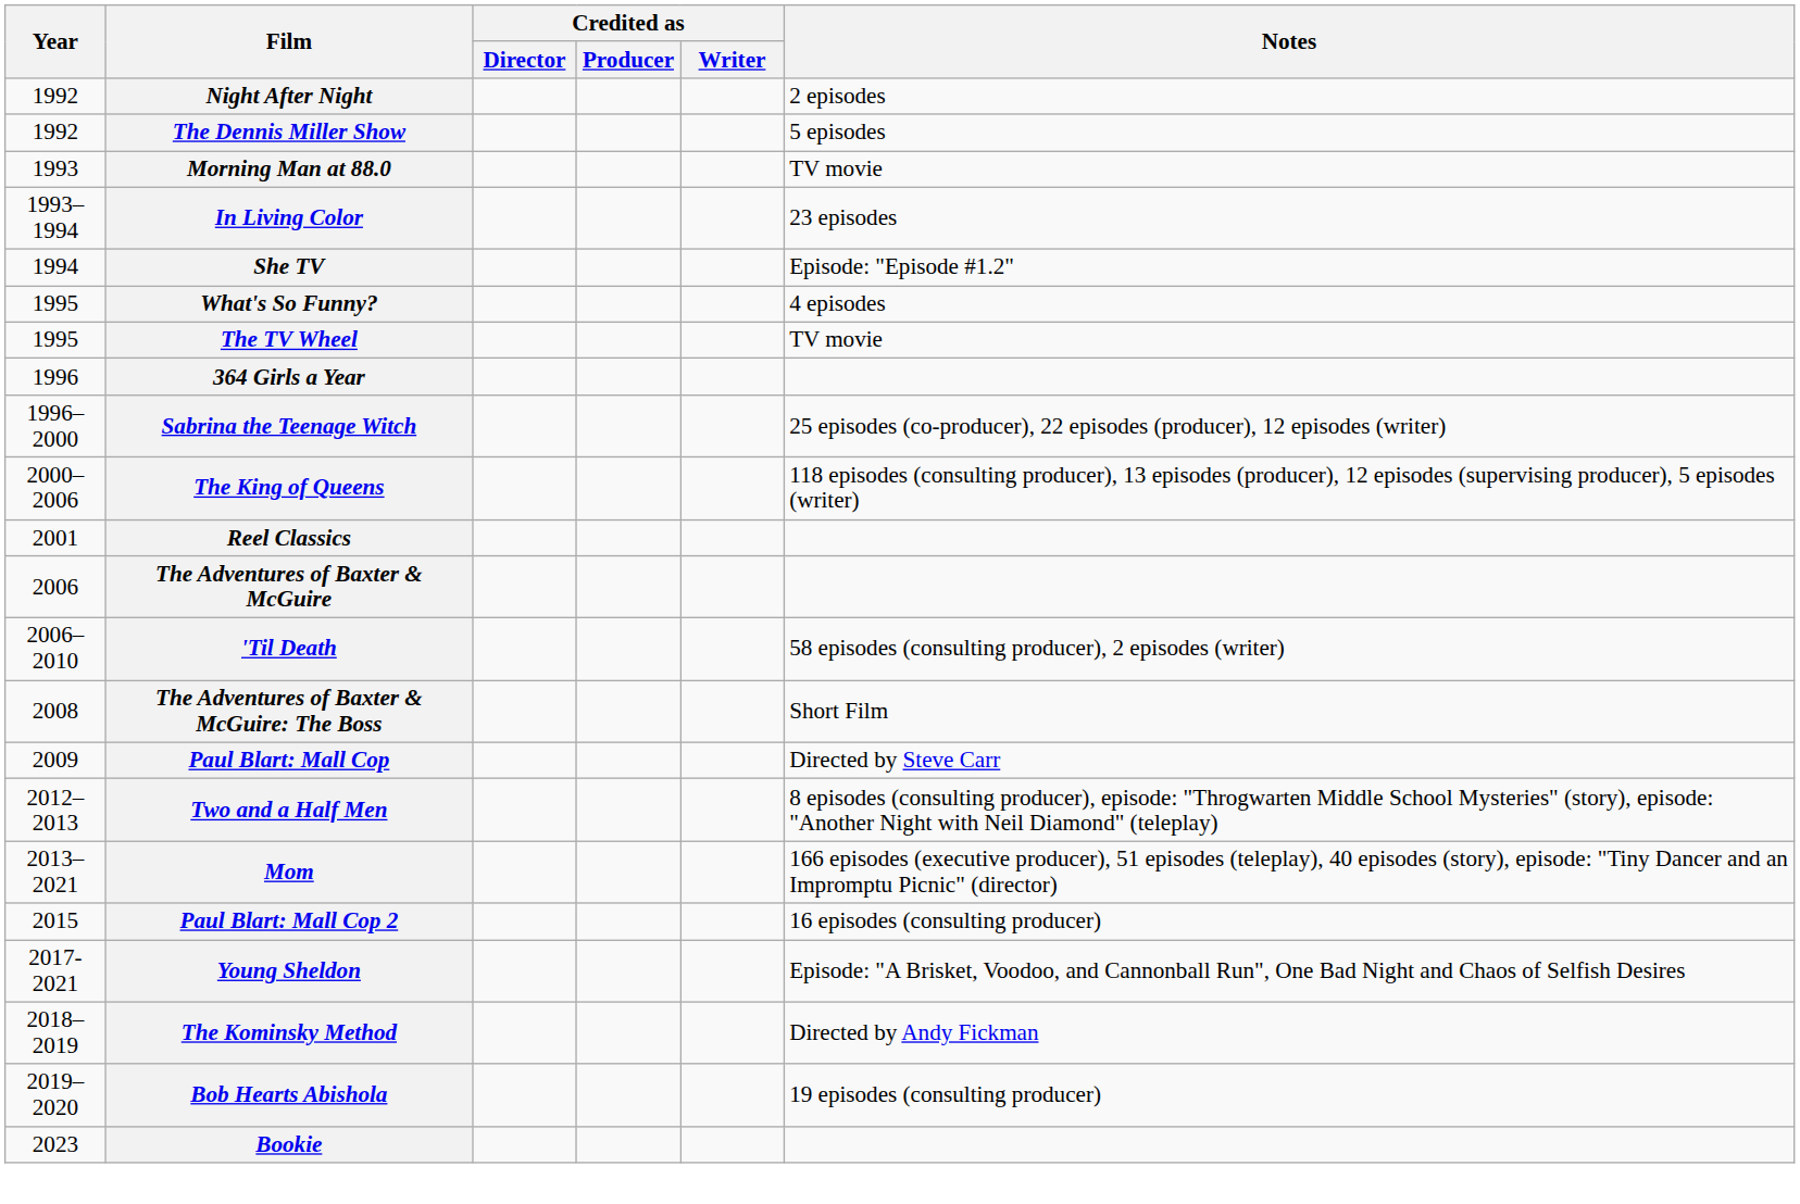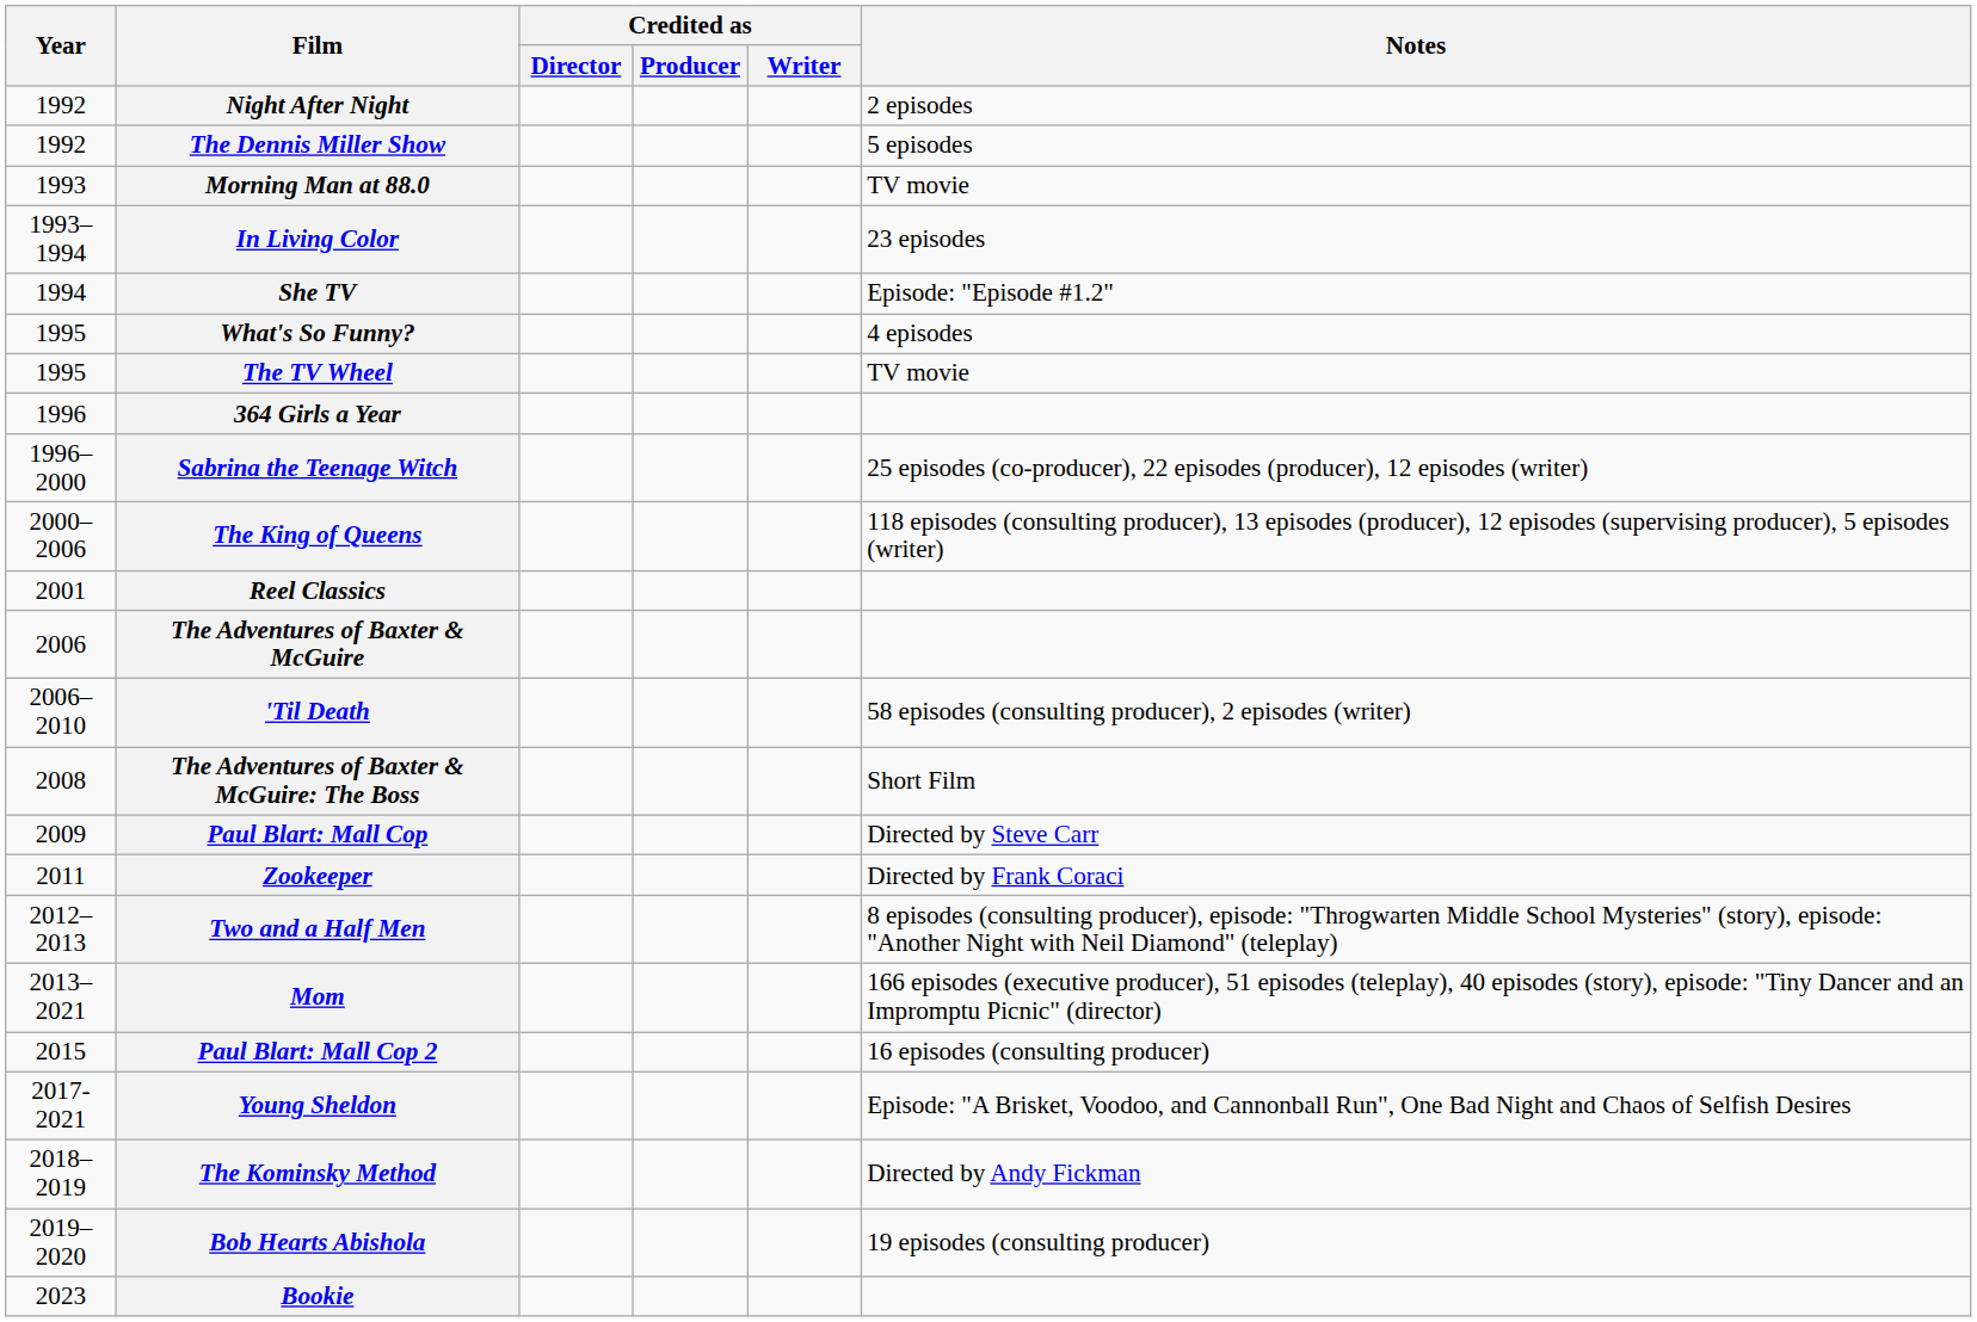+ row: 2011 | Zookeeper | Directed by Frank Coraci
